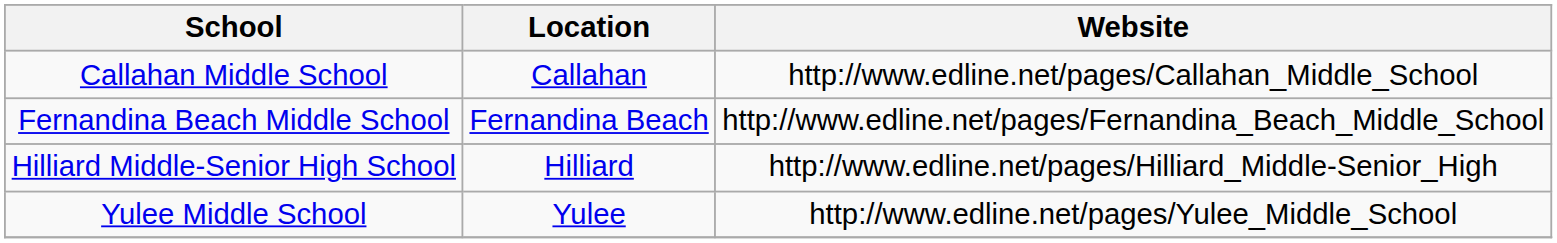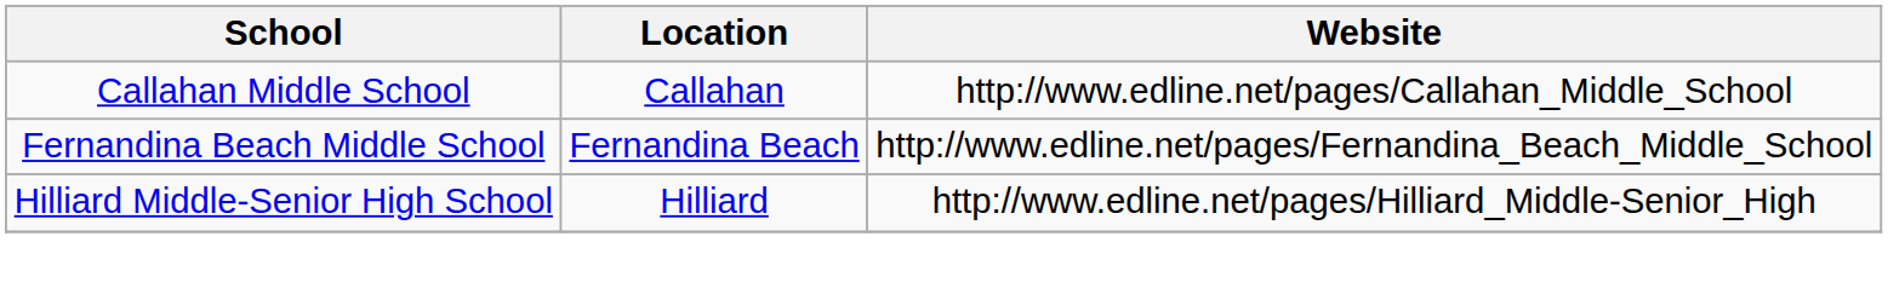- row: Yulee Middle School | Yulee | http://www.edline.net/pages/Yulee_Middle_School
